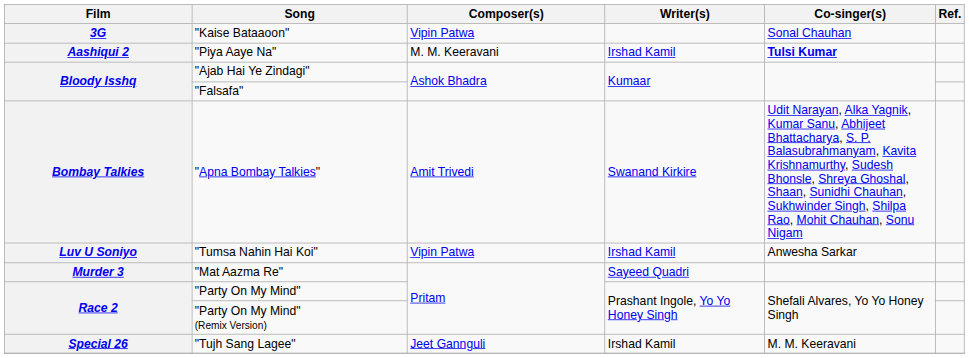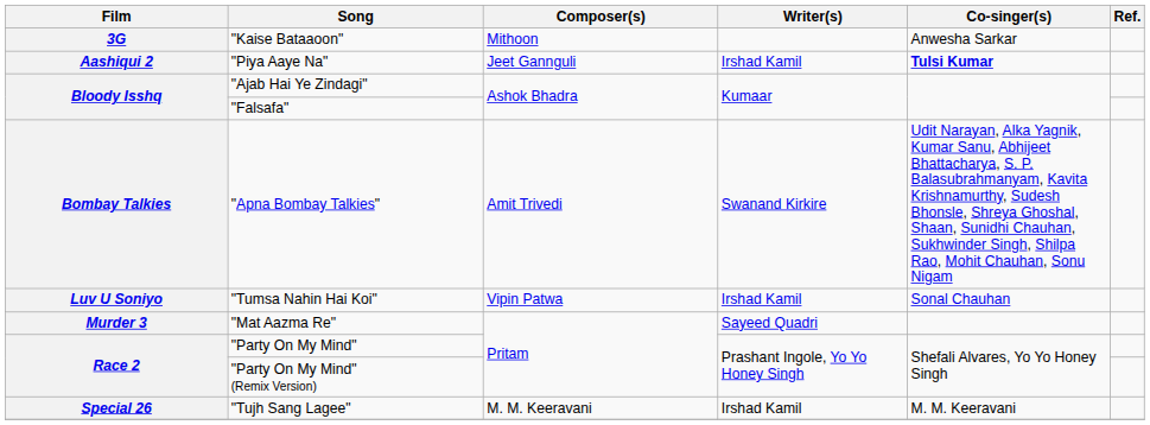"Kaise Bataaoon" | Composer(s): Vipin Patwa -> Mithoon
"Kaise Bataaoon" | Co-singer(s): Sonal Chauhan -> Anwesha Sarkar
"Piya Aaye Na" | Composer(s): M. M. Keeravani -> Jeet Gannguli
"Tumsa Nahin Hai Koi" | Co-singer(s): Anwesha Sarkar -> Sonal Chauhan
"Tujh Sang Lagee" | Composer(s): Jeet Gannguli -> M. M. Keeravani
